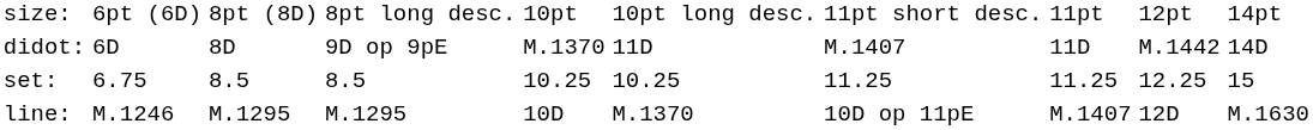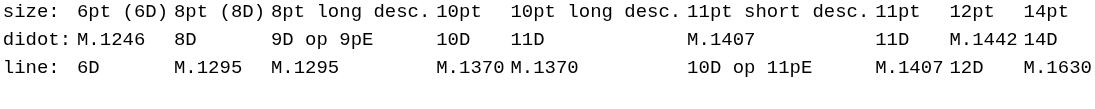didot: | column 2: 6D -> M.1246
didot: | column 5: M.1370 -> 10D
- row: set: | 6.75 | 8.5 | 8.5 | 10.25 | 10.25 | 11.25 | 11.25 | 12.25 | 15
line: | column 2: M.1246 -> 6D
line: | column 5: 10D -> M.1370
